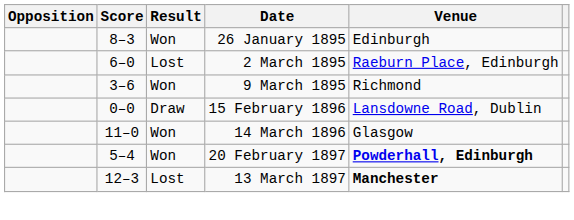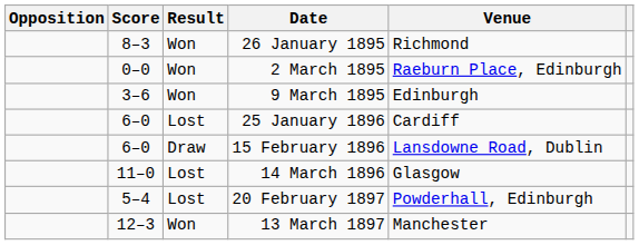26 January 1895 | Venue: Edinburgh -> Richmond
2 March 1895 | Score: 6–0 -> 0–0
2 March 1895 | Result: Lost -> Won
9 March 1895 | Venue: Richmond -> Edinburgh
+ row: 6–0 | Lost | 25 January 1896 | Cardiff
15 February 1896 | Score: 0–0 -> 6–0
14 March 1896 | Result: Won -> Lost
20 February 1897 | Result: Won -> Lost
20 February 1897 | Venue: bold -> normal
13 March 1897 | Result: Lost -> Won
13 March 1897 | Venue: bold -> normal
